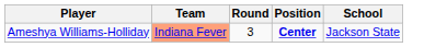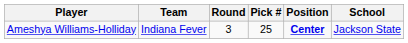+ column: Pick # | 25
Ameshya Williams-Holliday | Team: lightsalmon background -> no background
